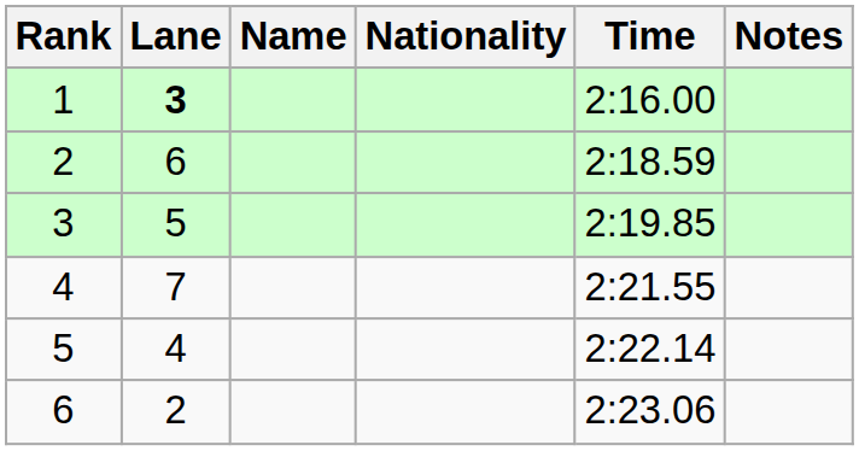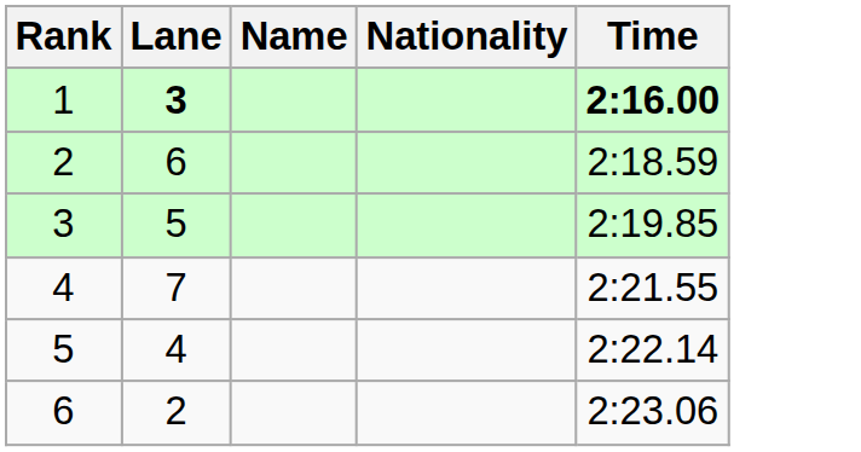- column: Notes
1 | Time: normal -> bold
